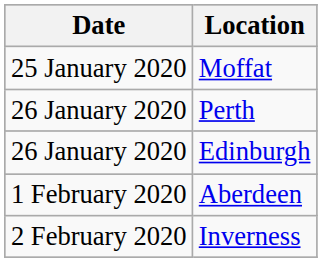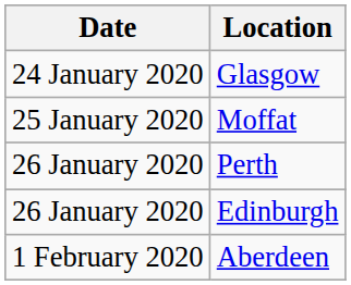+ row: 24 January 2020 | Glasgow
- row: 2 February 2020 | Inverness
